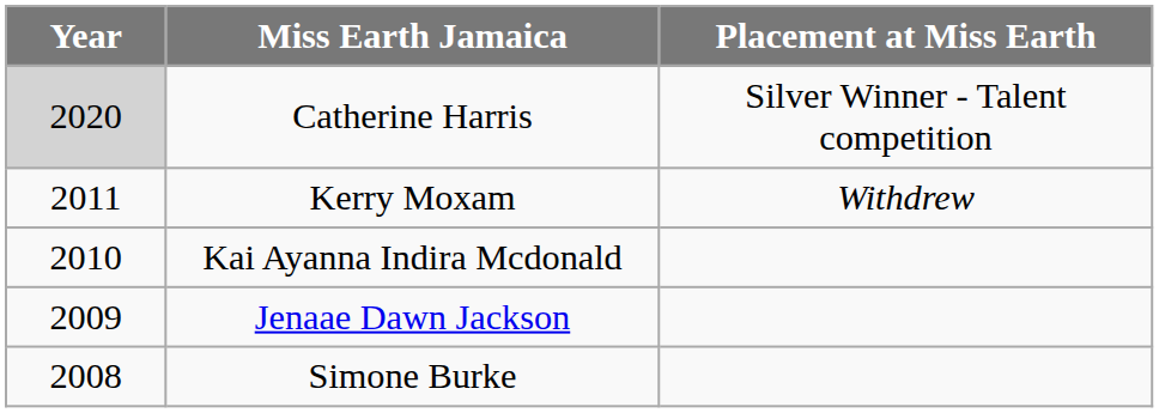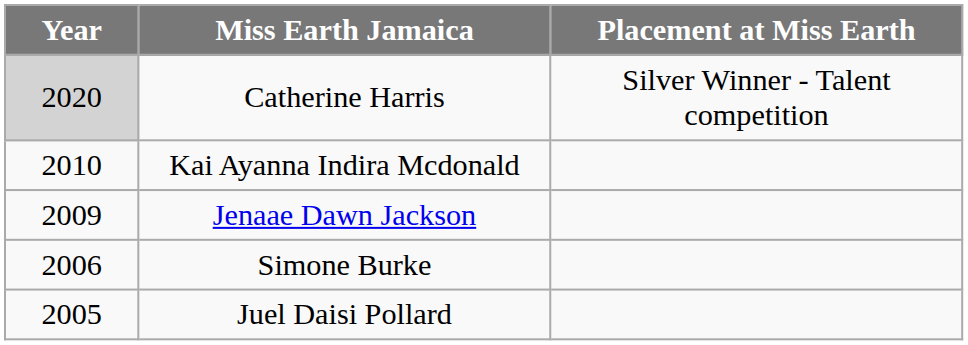- row: 2011 | Kerry Moxam | Withdrew
Simone Burke | Year: 2008 -> 2006
+ row: 2005 | Juel Daisi Pollard
